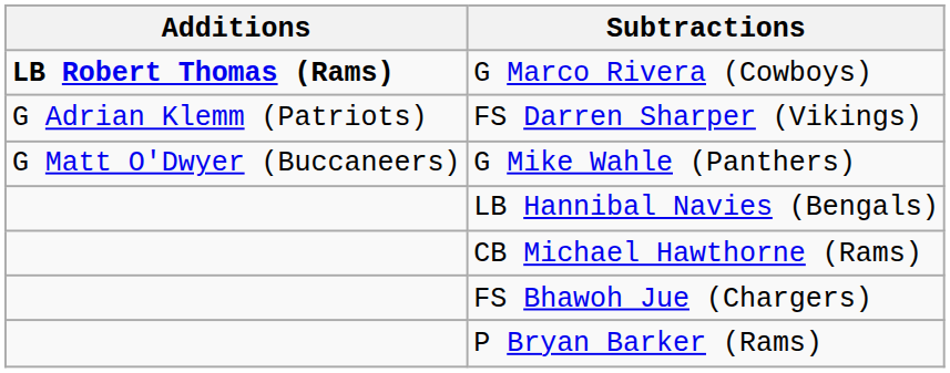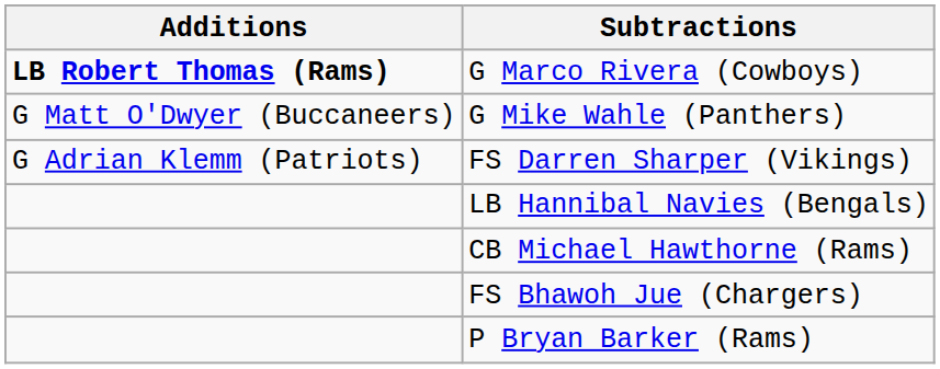rows swapped: G Mike Wahle (Panthers) <-> FS Darren Sharper (Vikings)
